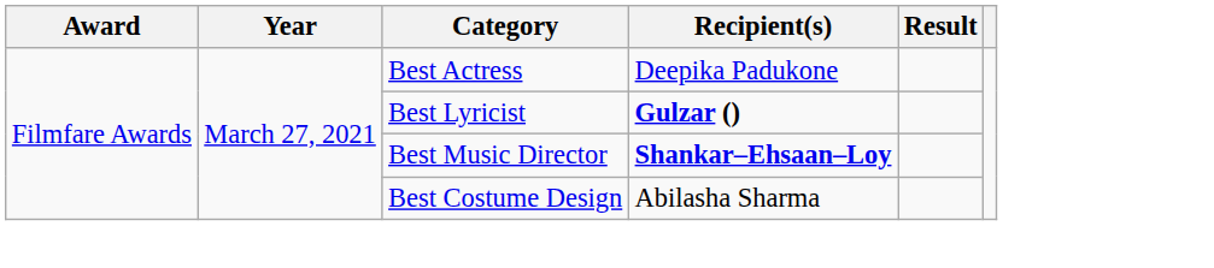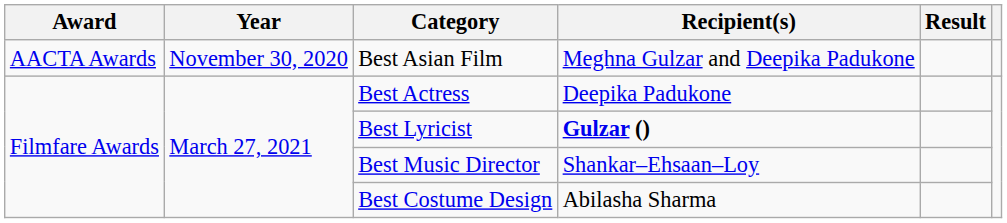+ row: AACTA Awards | November 30, 2020 | Best Asian Film | Meghna Gulzar and Deepika Padukone
Best Music Director | Recipient(s): bold -> normal
